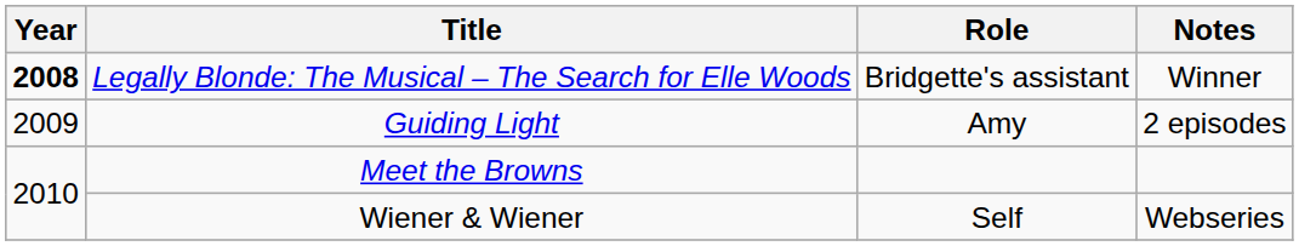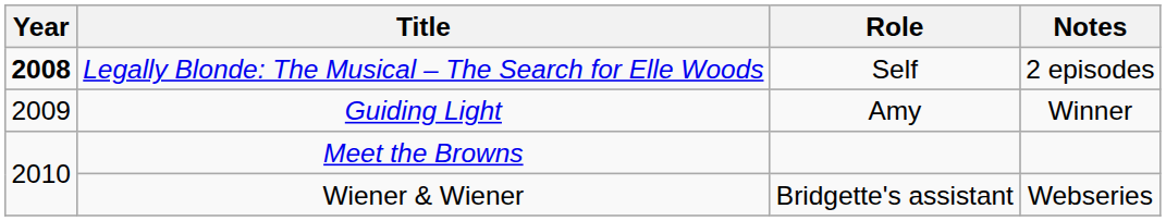Legally Blonde: The Musical – The Search for Elle Woods | Role: Bridgette's assistant -> Self
Legally Blonde: The Musical – The Search for Elle Woods | Notes: Winner -> 2 episodes
Guiding Light | Notes: 2 episodes -> Winner
Wiener & Wiener | Role: Self -> Bridgette's assistant
